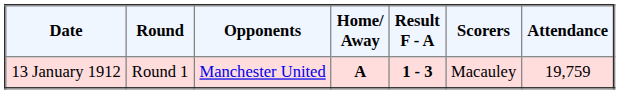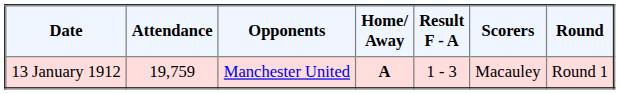columns swapped: Round <-> Attendance
13 January 1912 | Result F - A: bold -> normal
